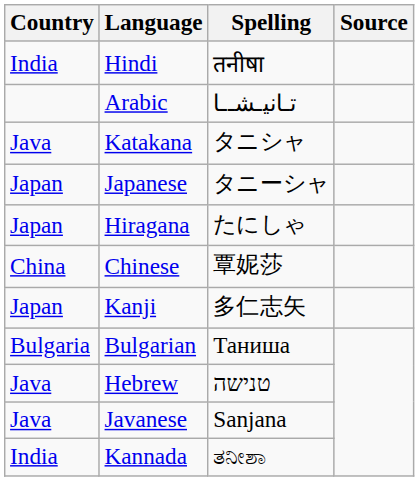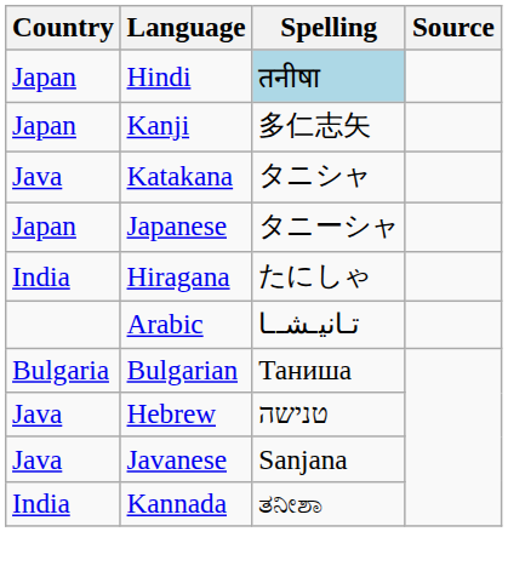Hindi | Country: India -> Japan
Hindi | Spelling: no background -> lightblue background
rows swapped: Kanji <-> Arabic
Hiragana | Country: Japan -> India
- row: China | Chinese | 覃妮莎
